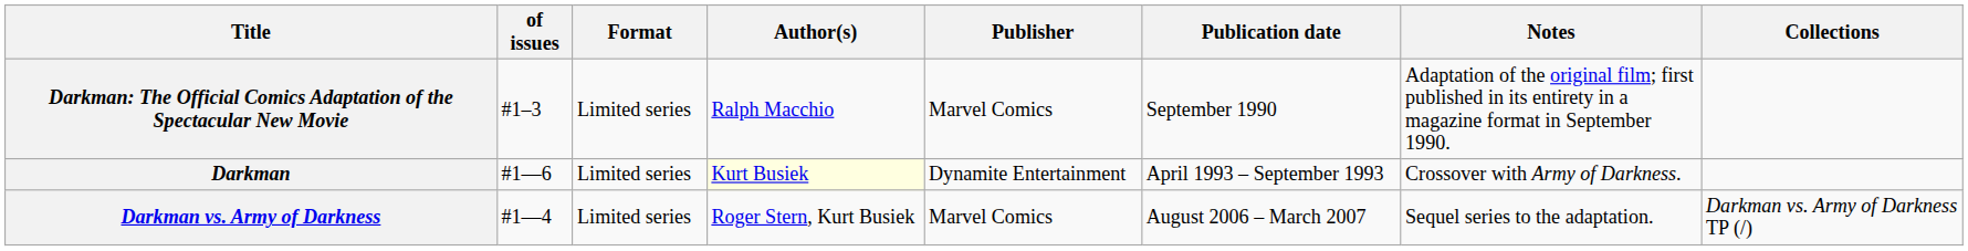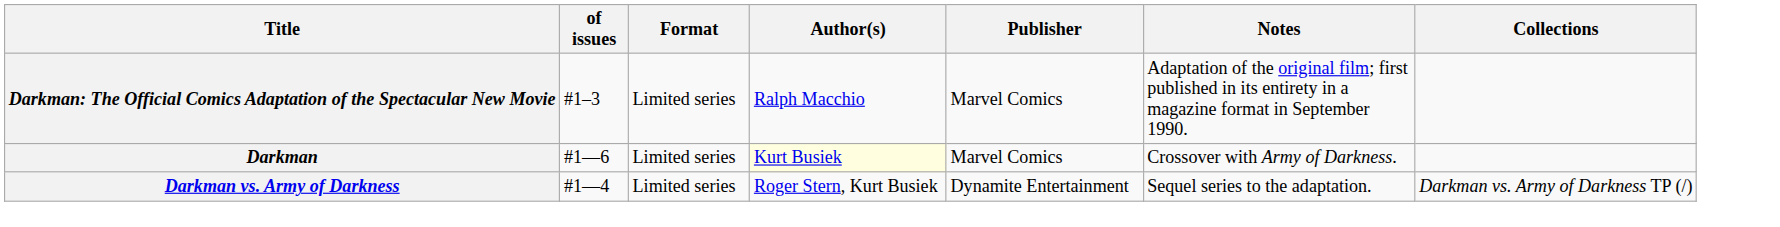- column: Publication date | September 1990 | April 1993 – September 1993 | August 2006 – March 2007
Darkman | Publisher: Dynamite Entertainment -> Marvel Comics
Darkman vs. Army of Darkness | Publisher: Marvel Comics -> Dynamite Entertainment
